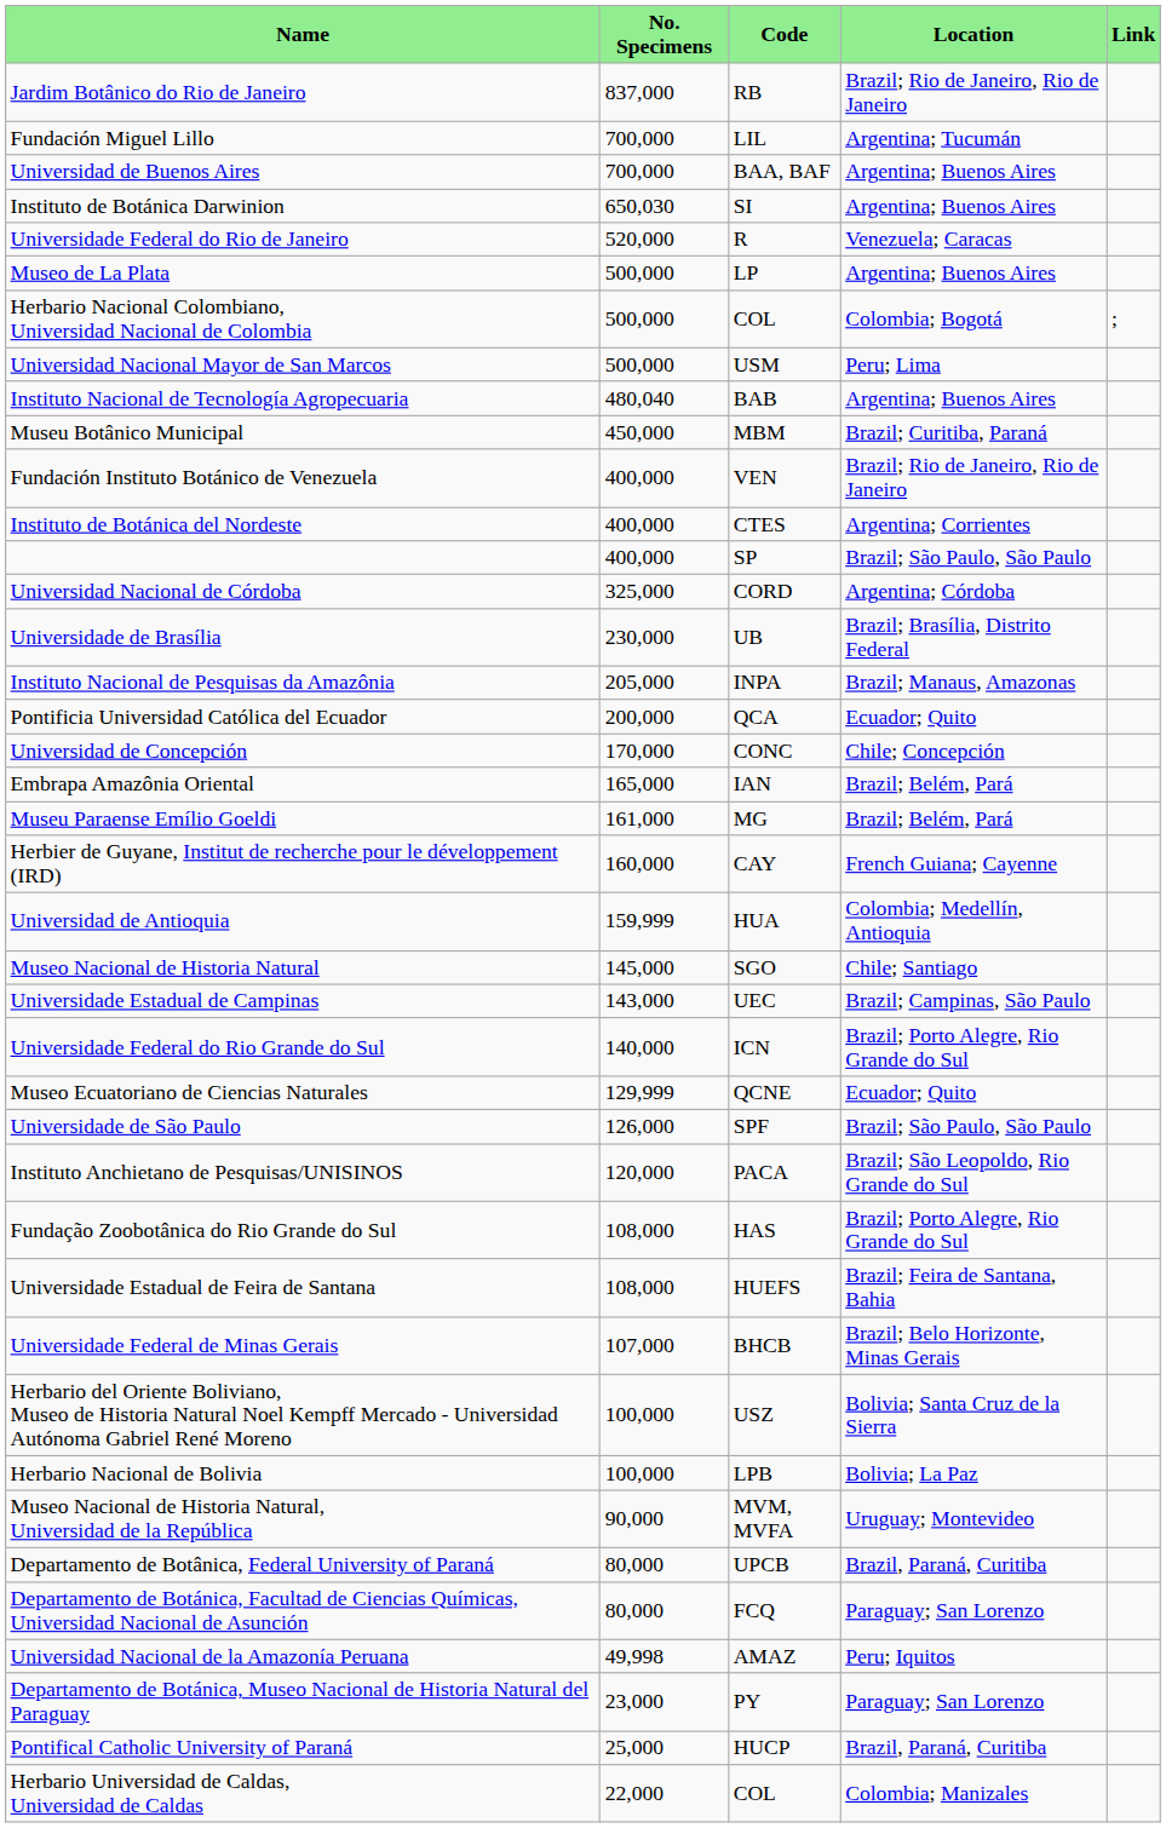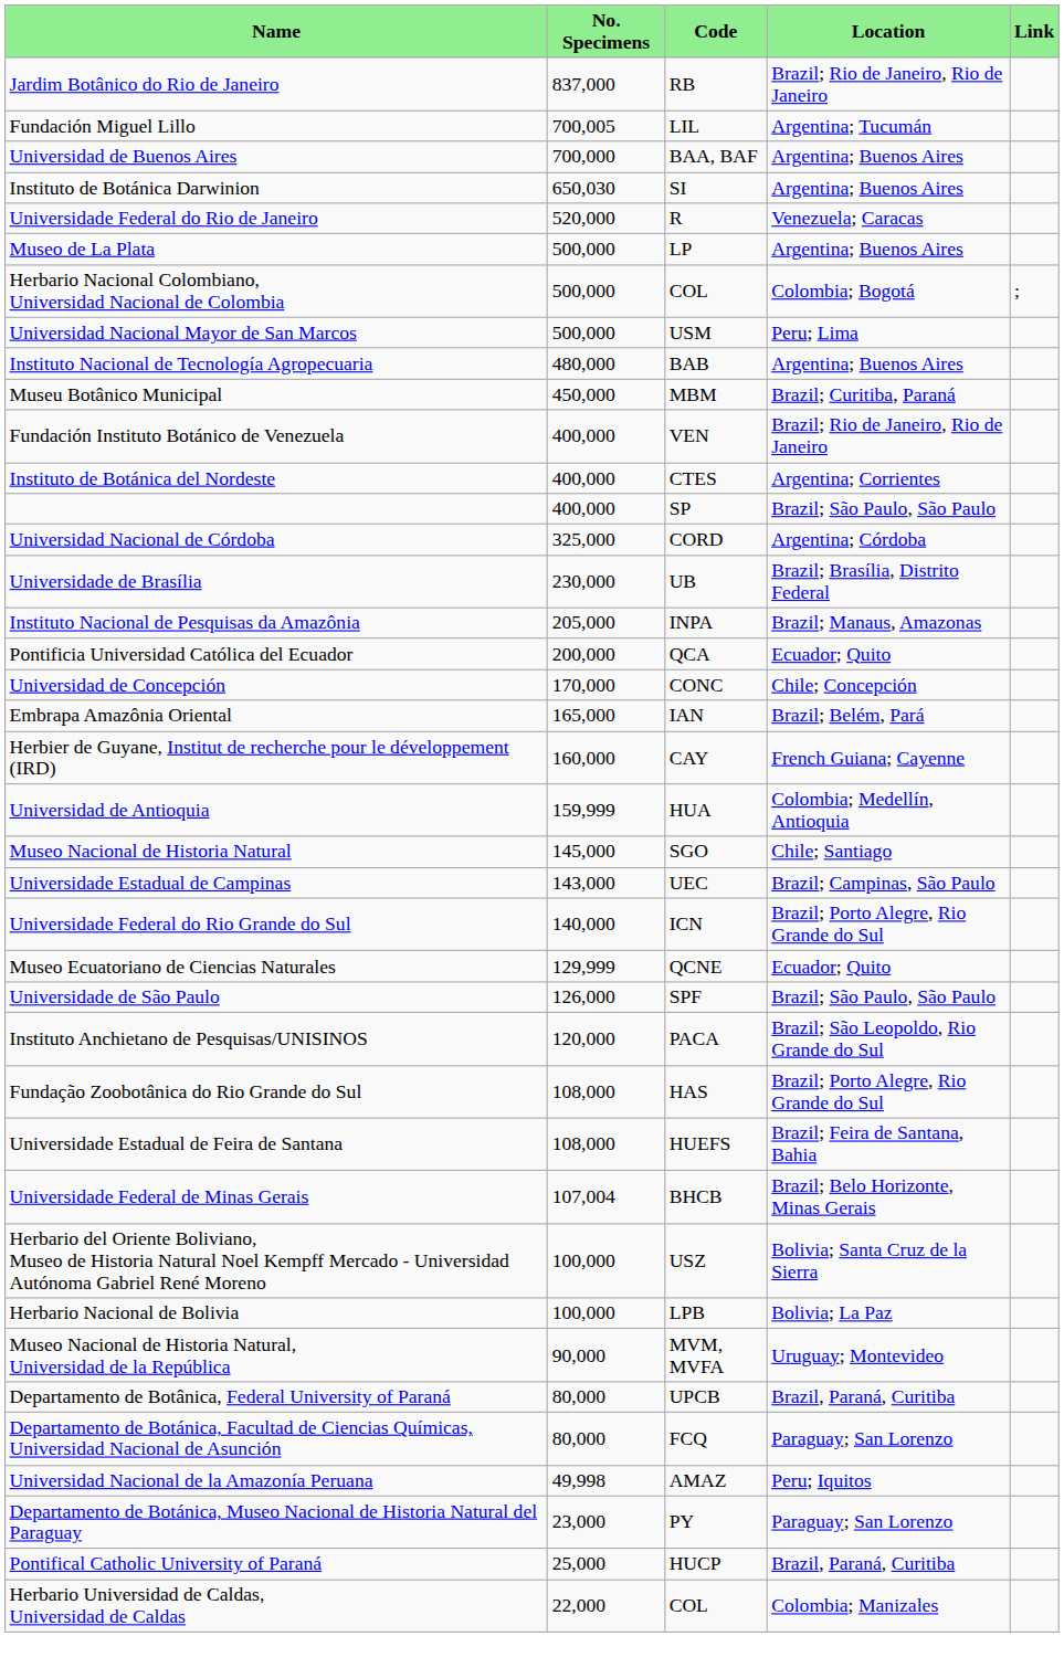Fundación Miguel Lillo | No. Specimens: 700,000 -> 700,005
Instituto Nacional de Tecnología Agropecuaria | No. Specimens: 480,040 -> 480,000
- row: Museu Paraense Emílio Goeldi | 161,000 | MG | Brazil; Belém, Pará
Universidade Federal de Minas Gerais | No. Specimens: 107,000 -> 107,004
